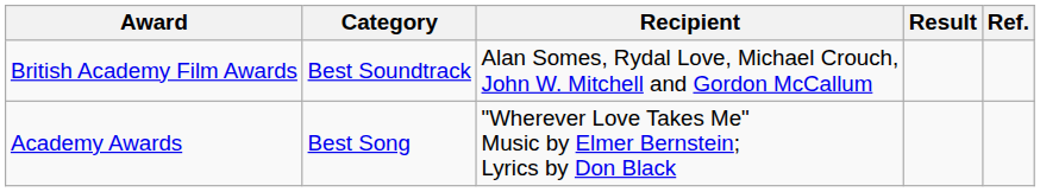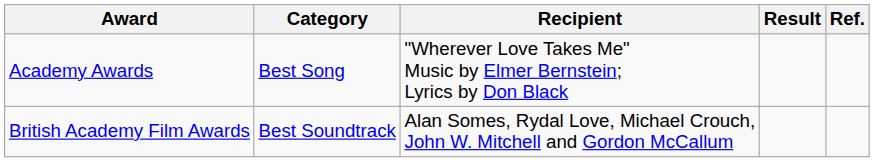rows swapped: Academy Awards <-> British Academy Film Awards
